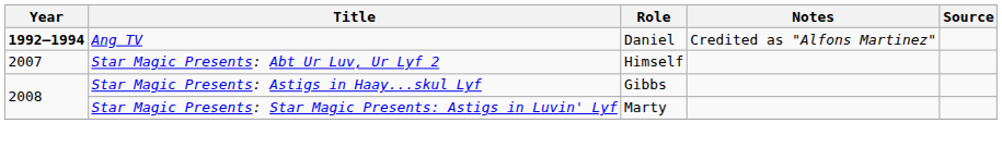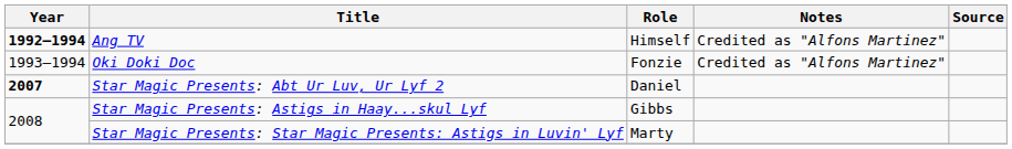Ang TV | Role: Daniel -> Himself
+ row: 1993–1994 | Oki Doki Doc | Fonzie | Credited as "Alfons Martinez"
Star Magic Presents: Abt Ur Luv, Ur Lyf 2 | Year: normal -> bold
Star Magic Presents: Abt Ur Luv, Ur Lyf 2 | Role: Himself -> Daniel
